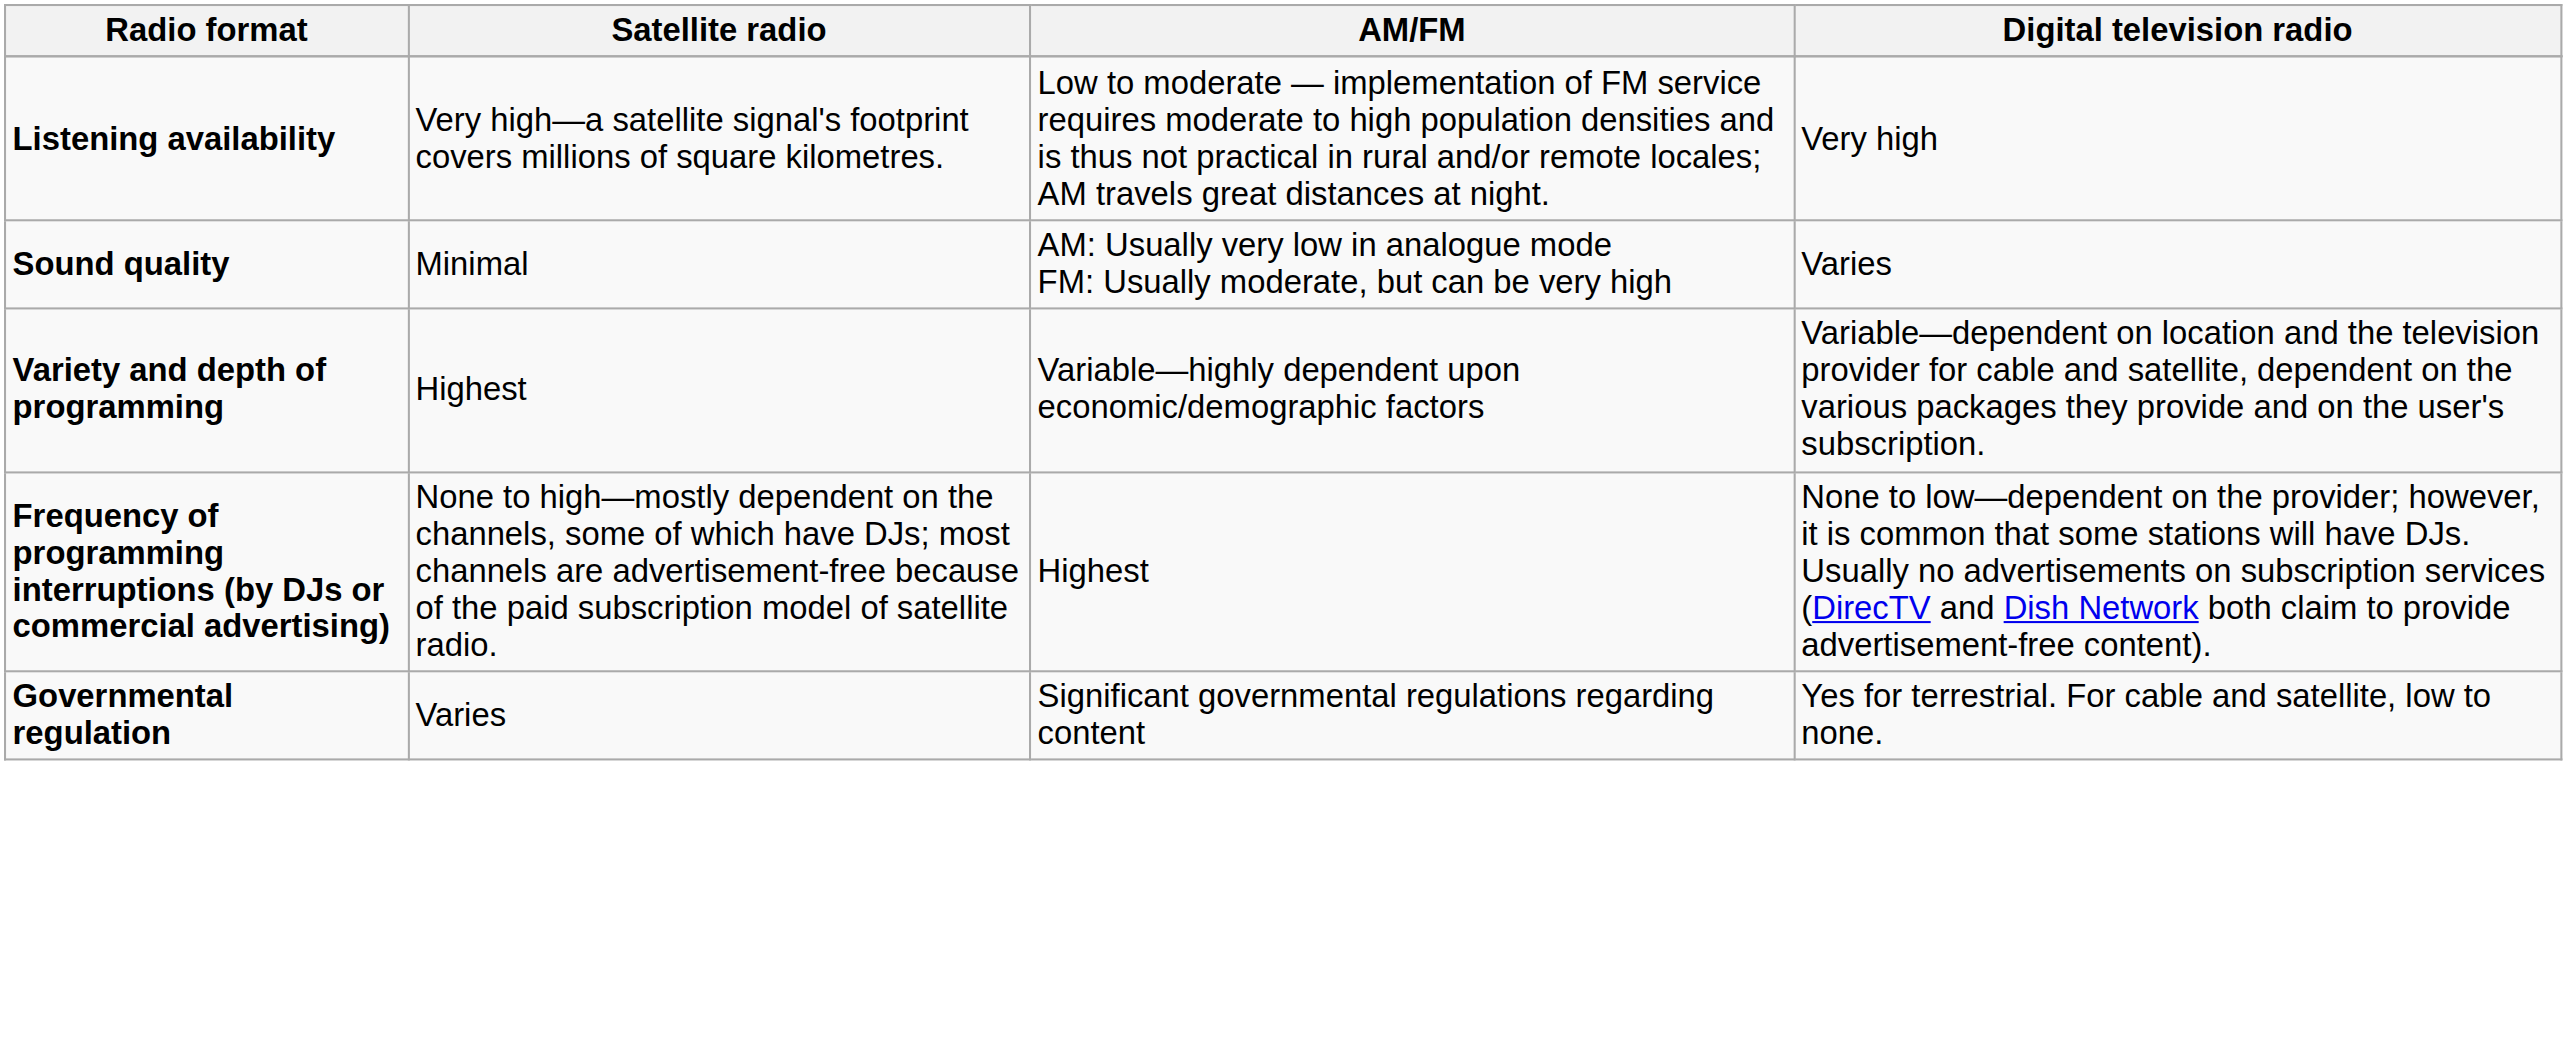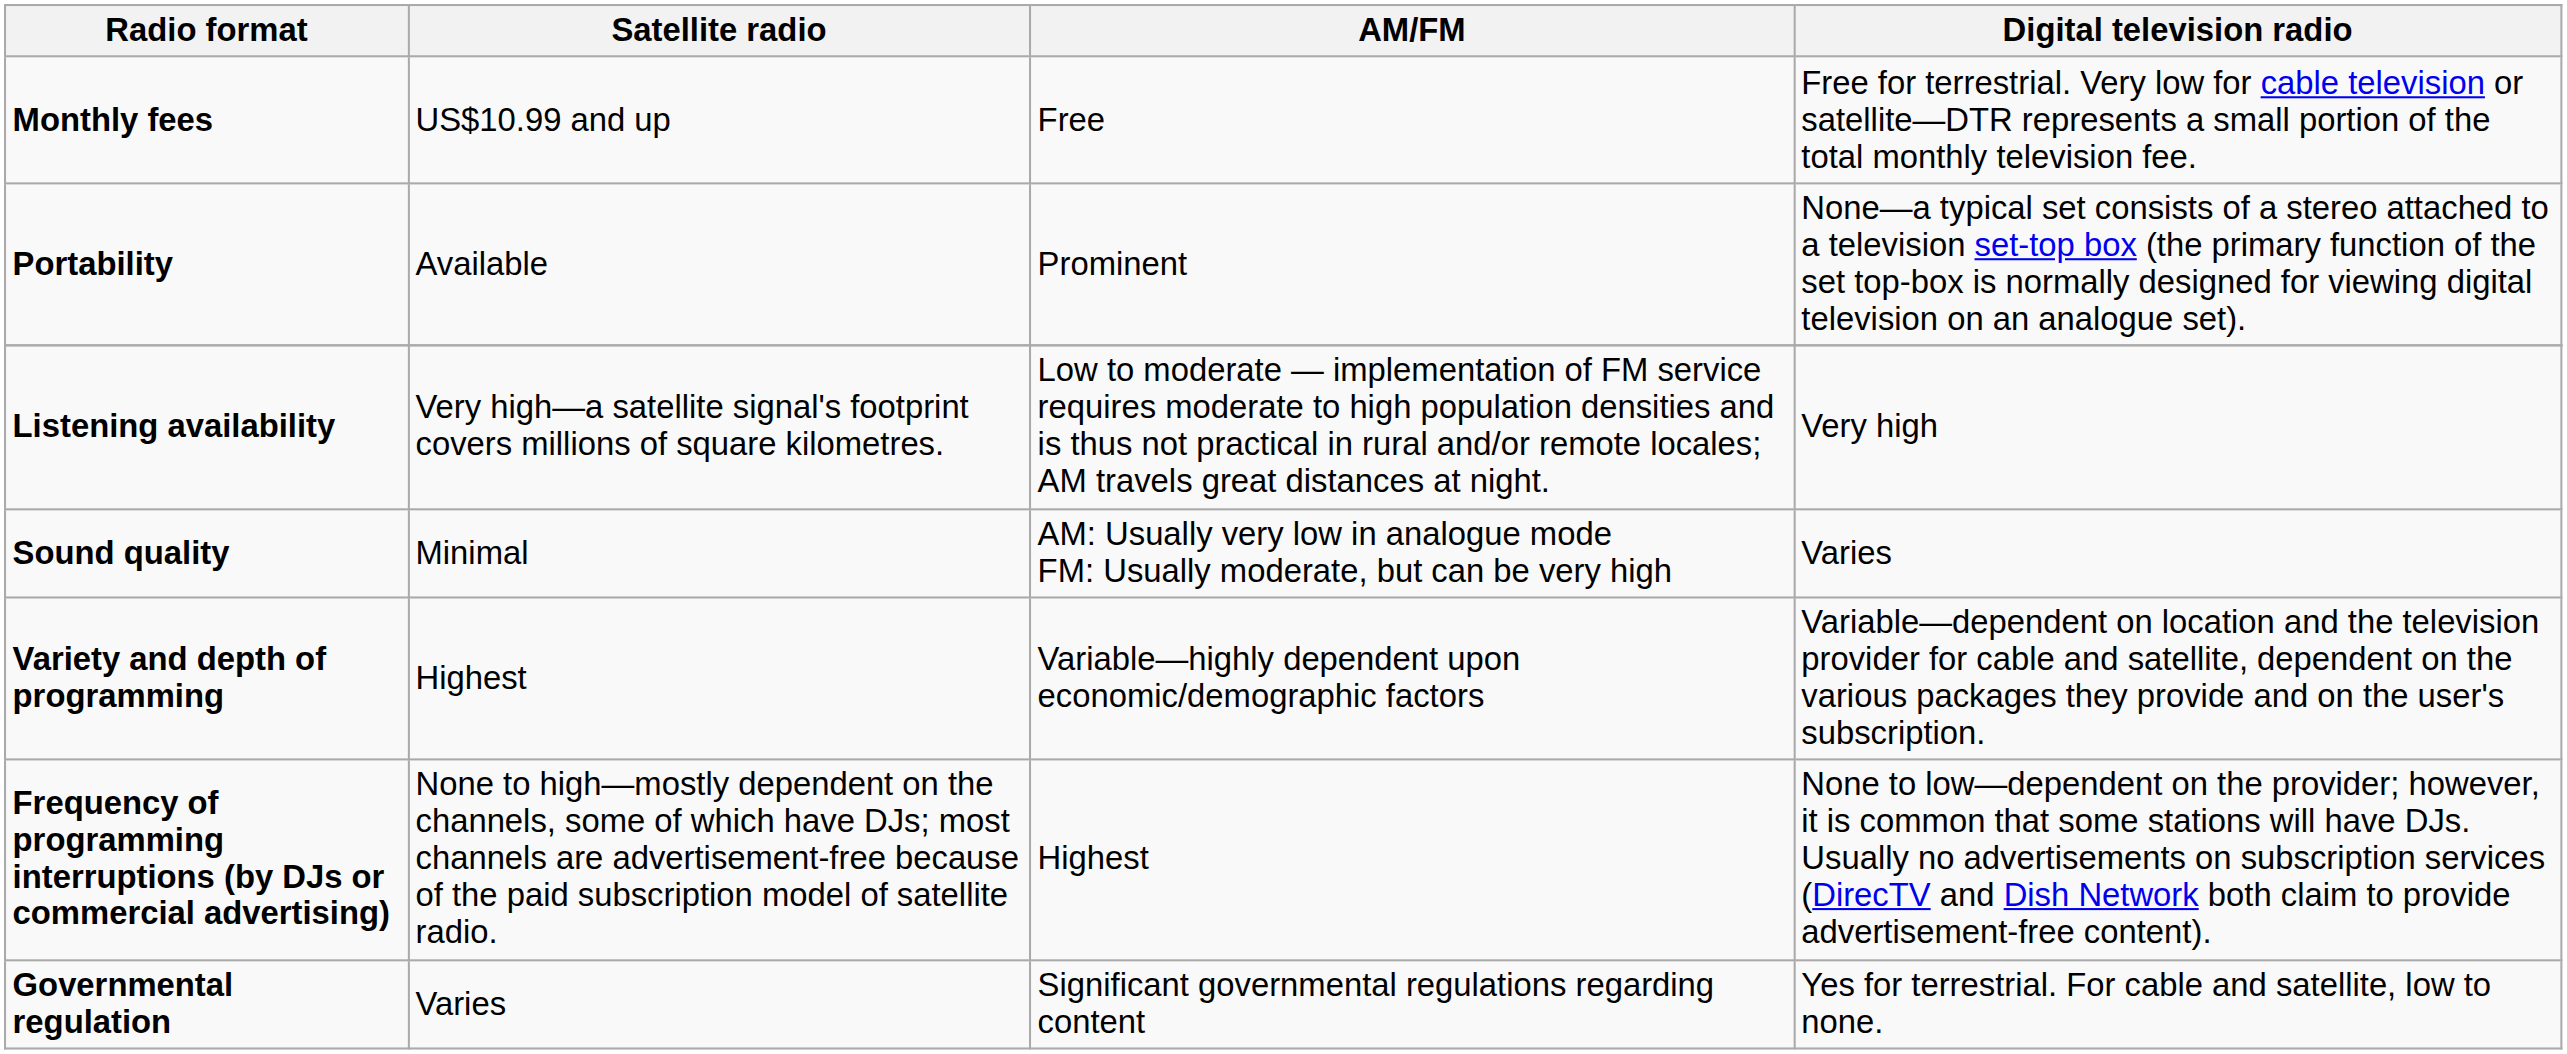+ row: Monthly fees | US$10.99 and up | Free | Free for terrestrial. Very low for cable television or satellite—DTR represents a small portion of the total monthly television fee.
+ row: Portability | Available | Prominent | None—a typical set consists of a stereo attached to a television set-top box (the primary function of the set top-box is normally designed for viewing digital television on an analogue set).
